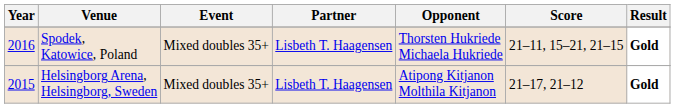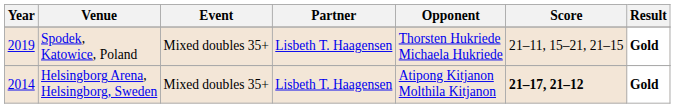Spodek, Katowice, Poland | Year: 2016 -> 2019
Helsingborg Arena, Helsingborg, Sweden | Year: 2015 -> 2014
Helsingborg Arena, Helsingborg, Sweden | Score: normal -> bold
